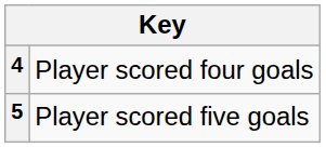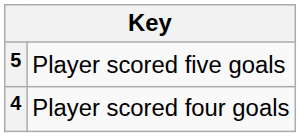rows swapped: 4 <-> 5
